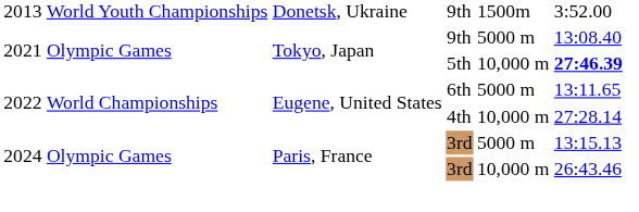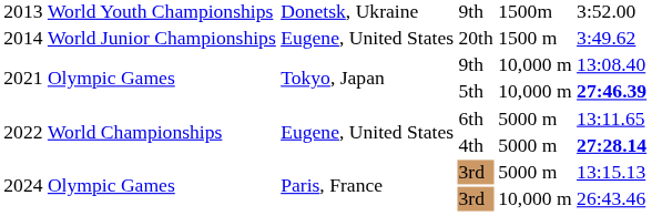+ row: 2014 | World Junior Championships | Eugene, United States | 20th | 1500 m | 3:49.62
2021 / 9th | column 5: 5000 m -> 10,000 m
4th | column 5: 10,000 m -> 5000 m
4th | column 6: normal -> bold
